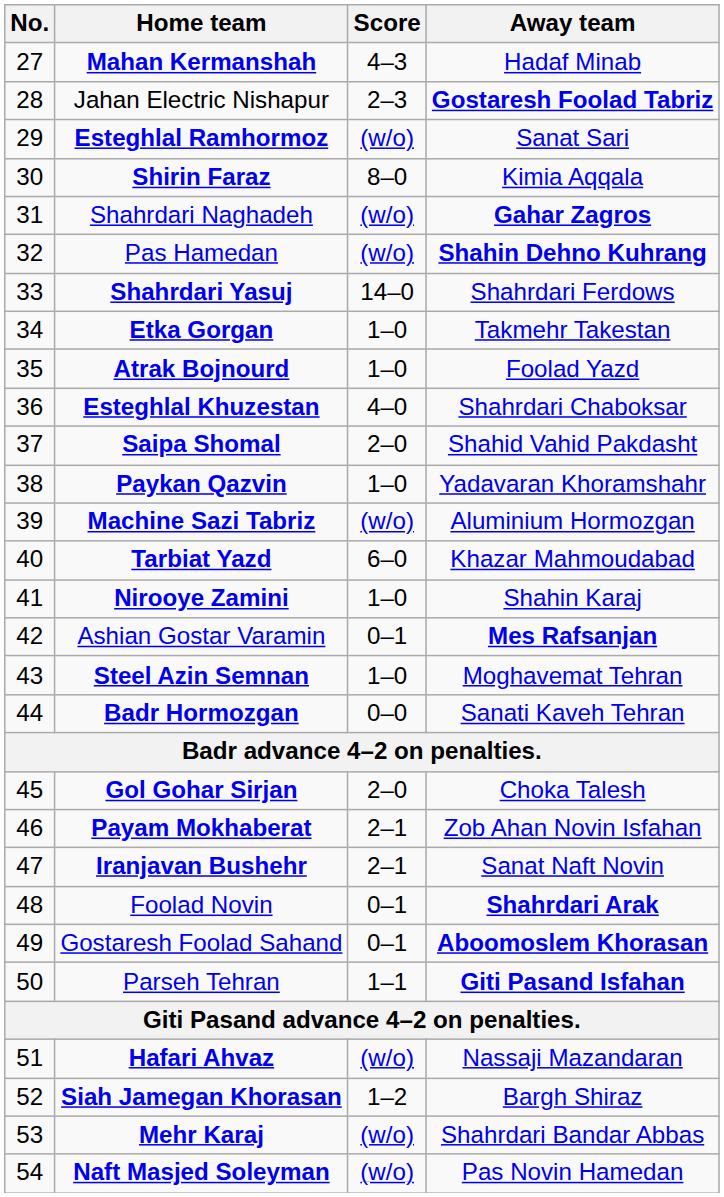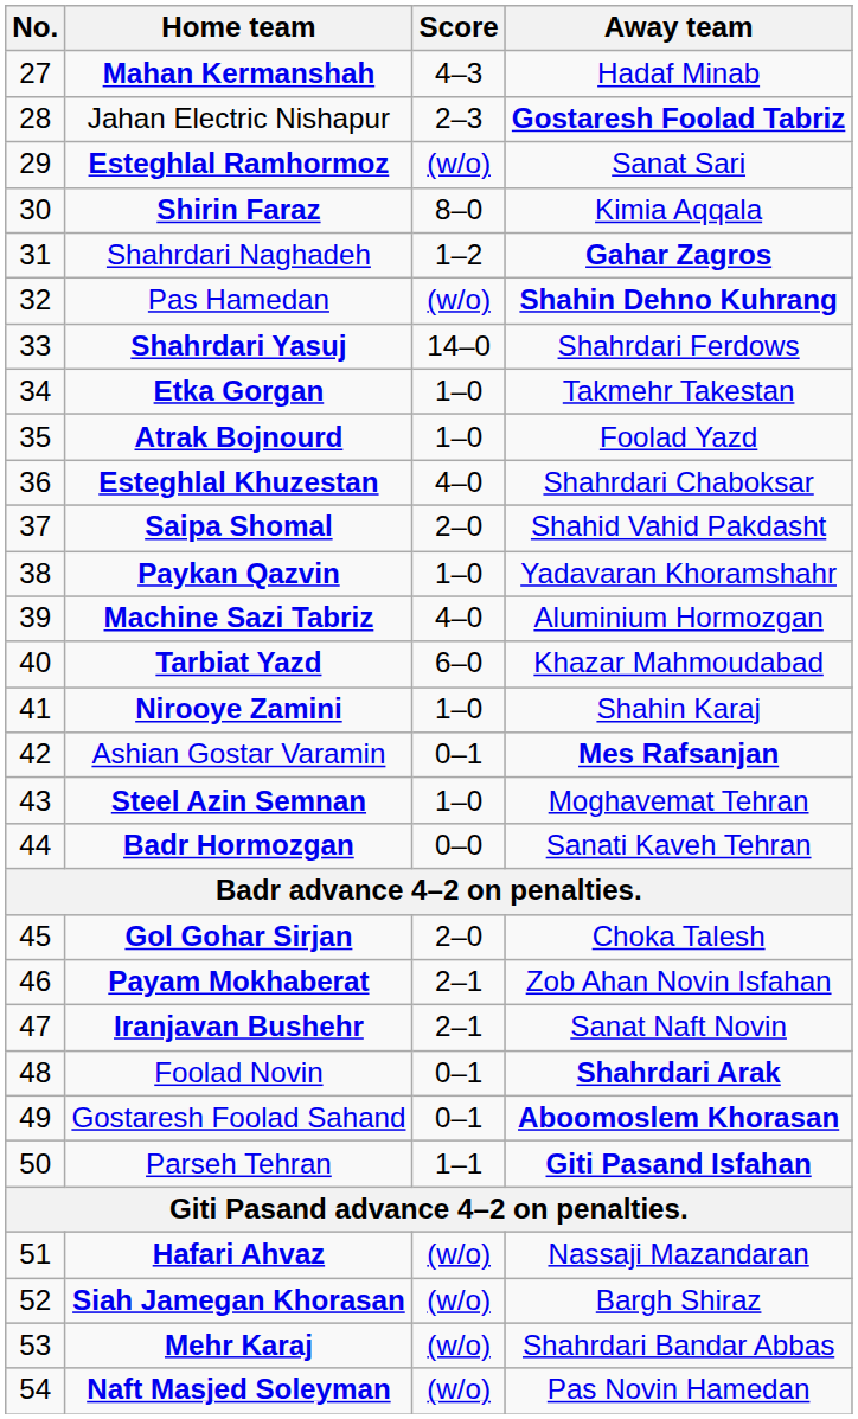Shahrdari Naghadeh | Score: (w/o) -> 1–2
Machine Sazi Tabriz | Score: (w/o) -> 4–0
Siah Jamegan Khorasan | Score: 1–2 -> (w/o)
